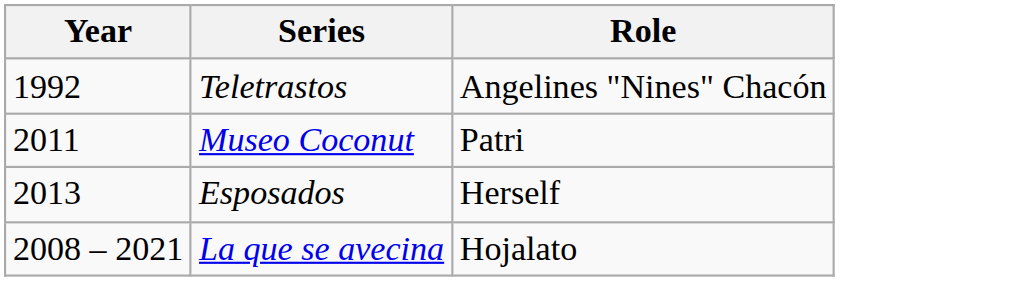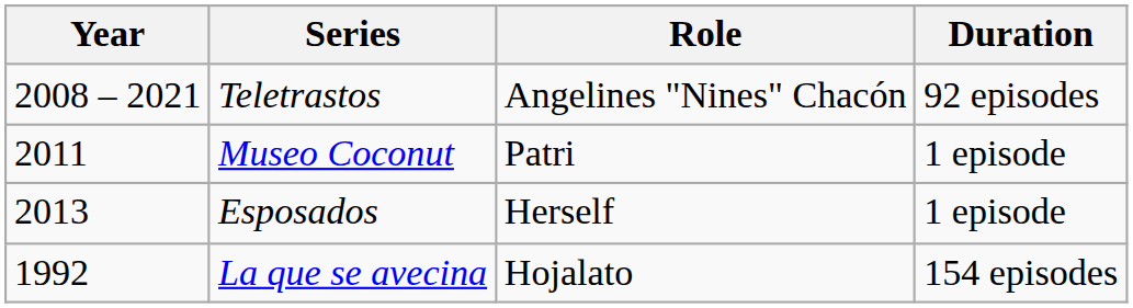+ column: Duration | 92 episodes | 1 episode | 1 episode | 154 episodes
Teletrastos | Year: 1992 -> 2008 – 2021
La que se avecina | Year: 2008 – 2021 -> 1992
